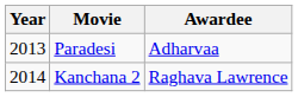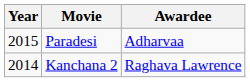Paradesi | Year: 2013 -> 2015
